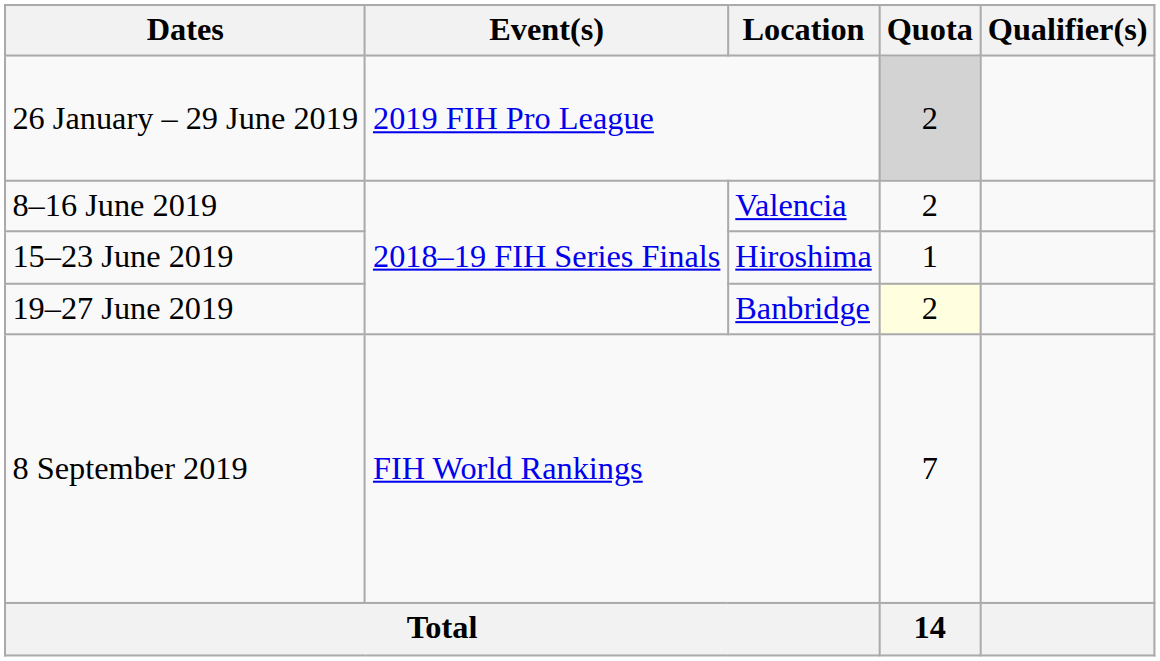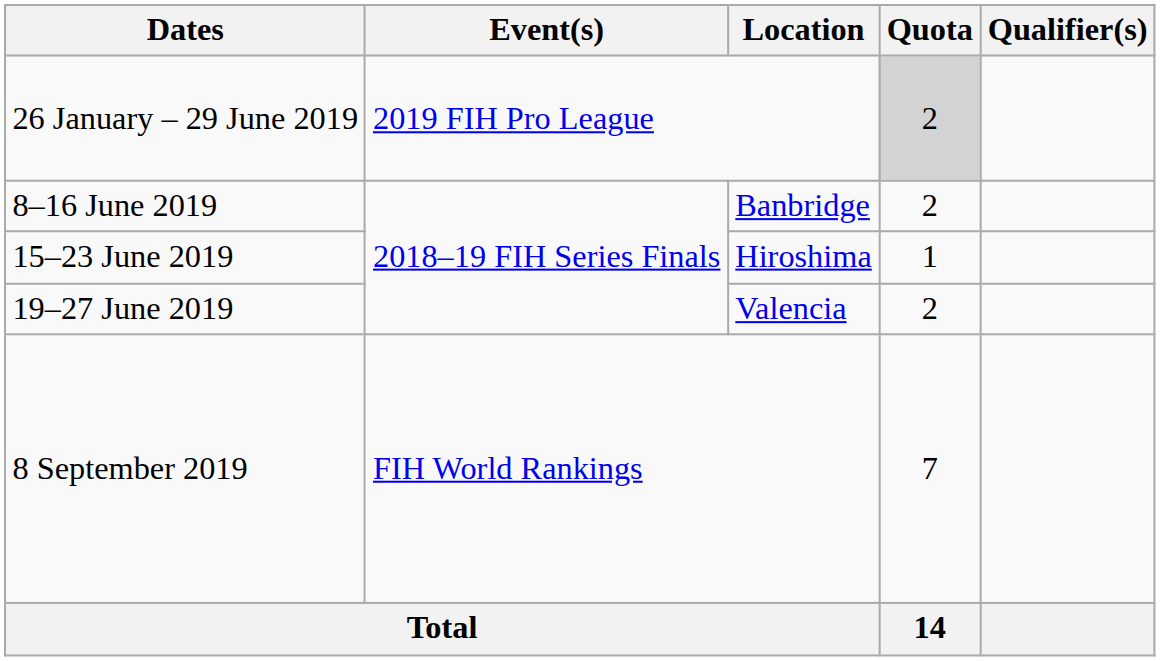8–16 June 2019 | Location: Valencia -> Banbridge
19–27 June 2019 | Location: Banbridge -> Valencia
19–27 June 2019 | Quota: lightyellow background -> no background
